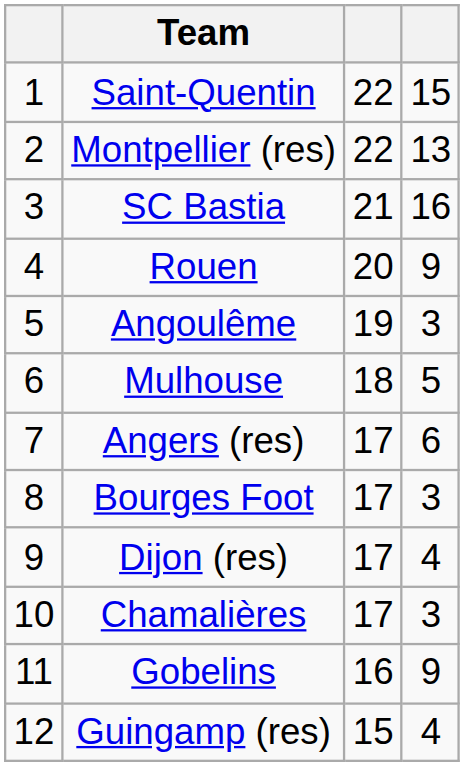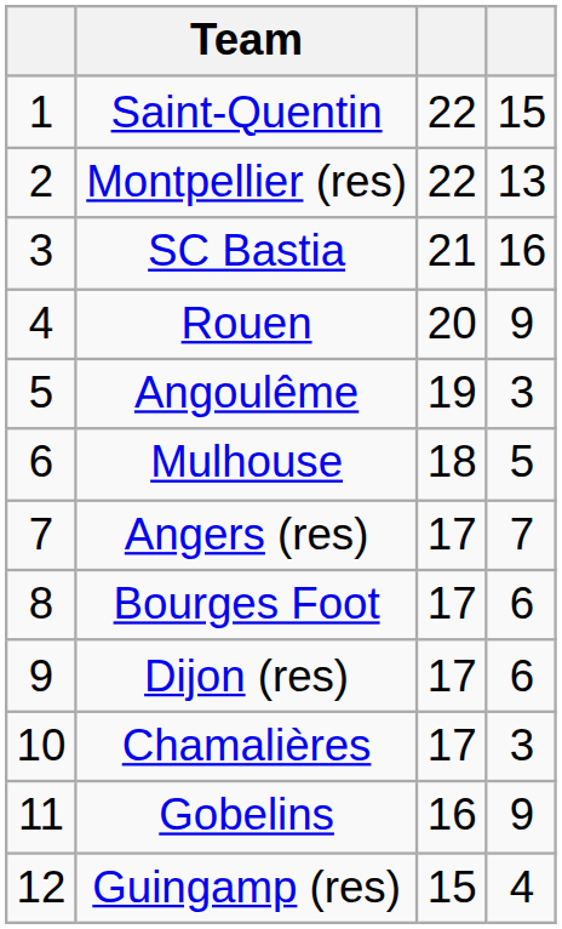Angers (res) | column 4: 6 -> 7
Bourges Foot | column 4: 3 -> 6
Dijon (res) | column 4: 4 -> 6
